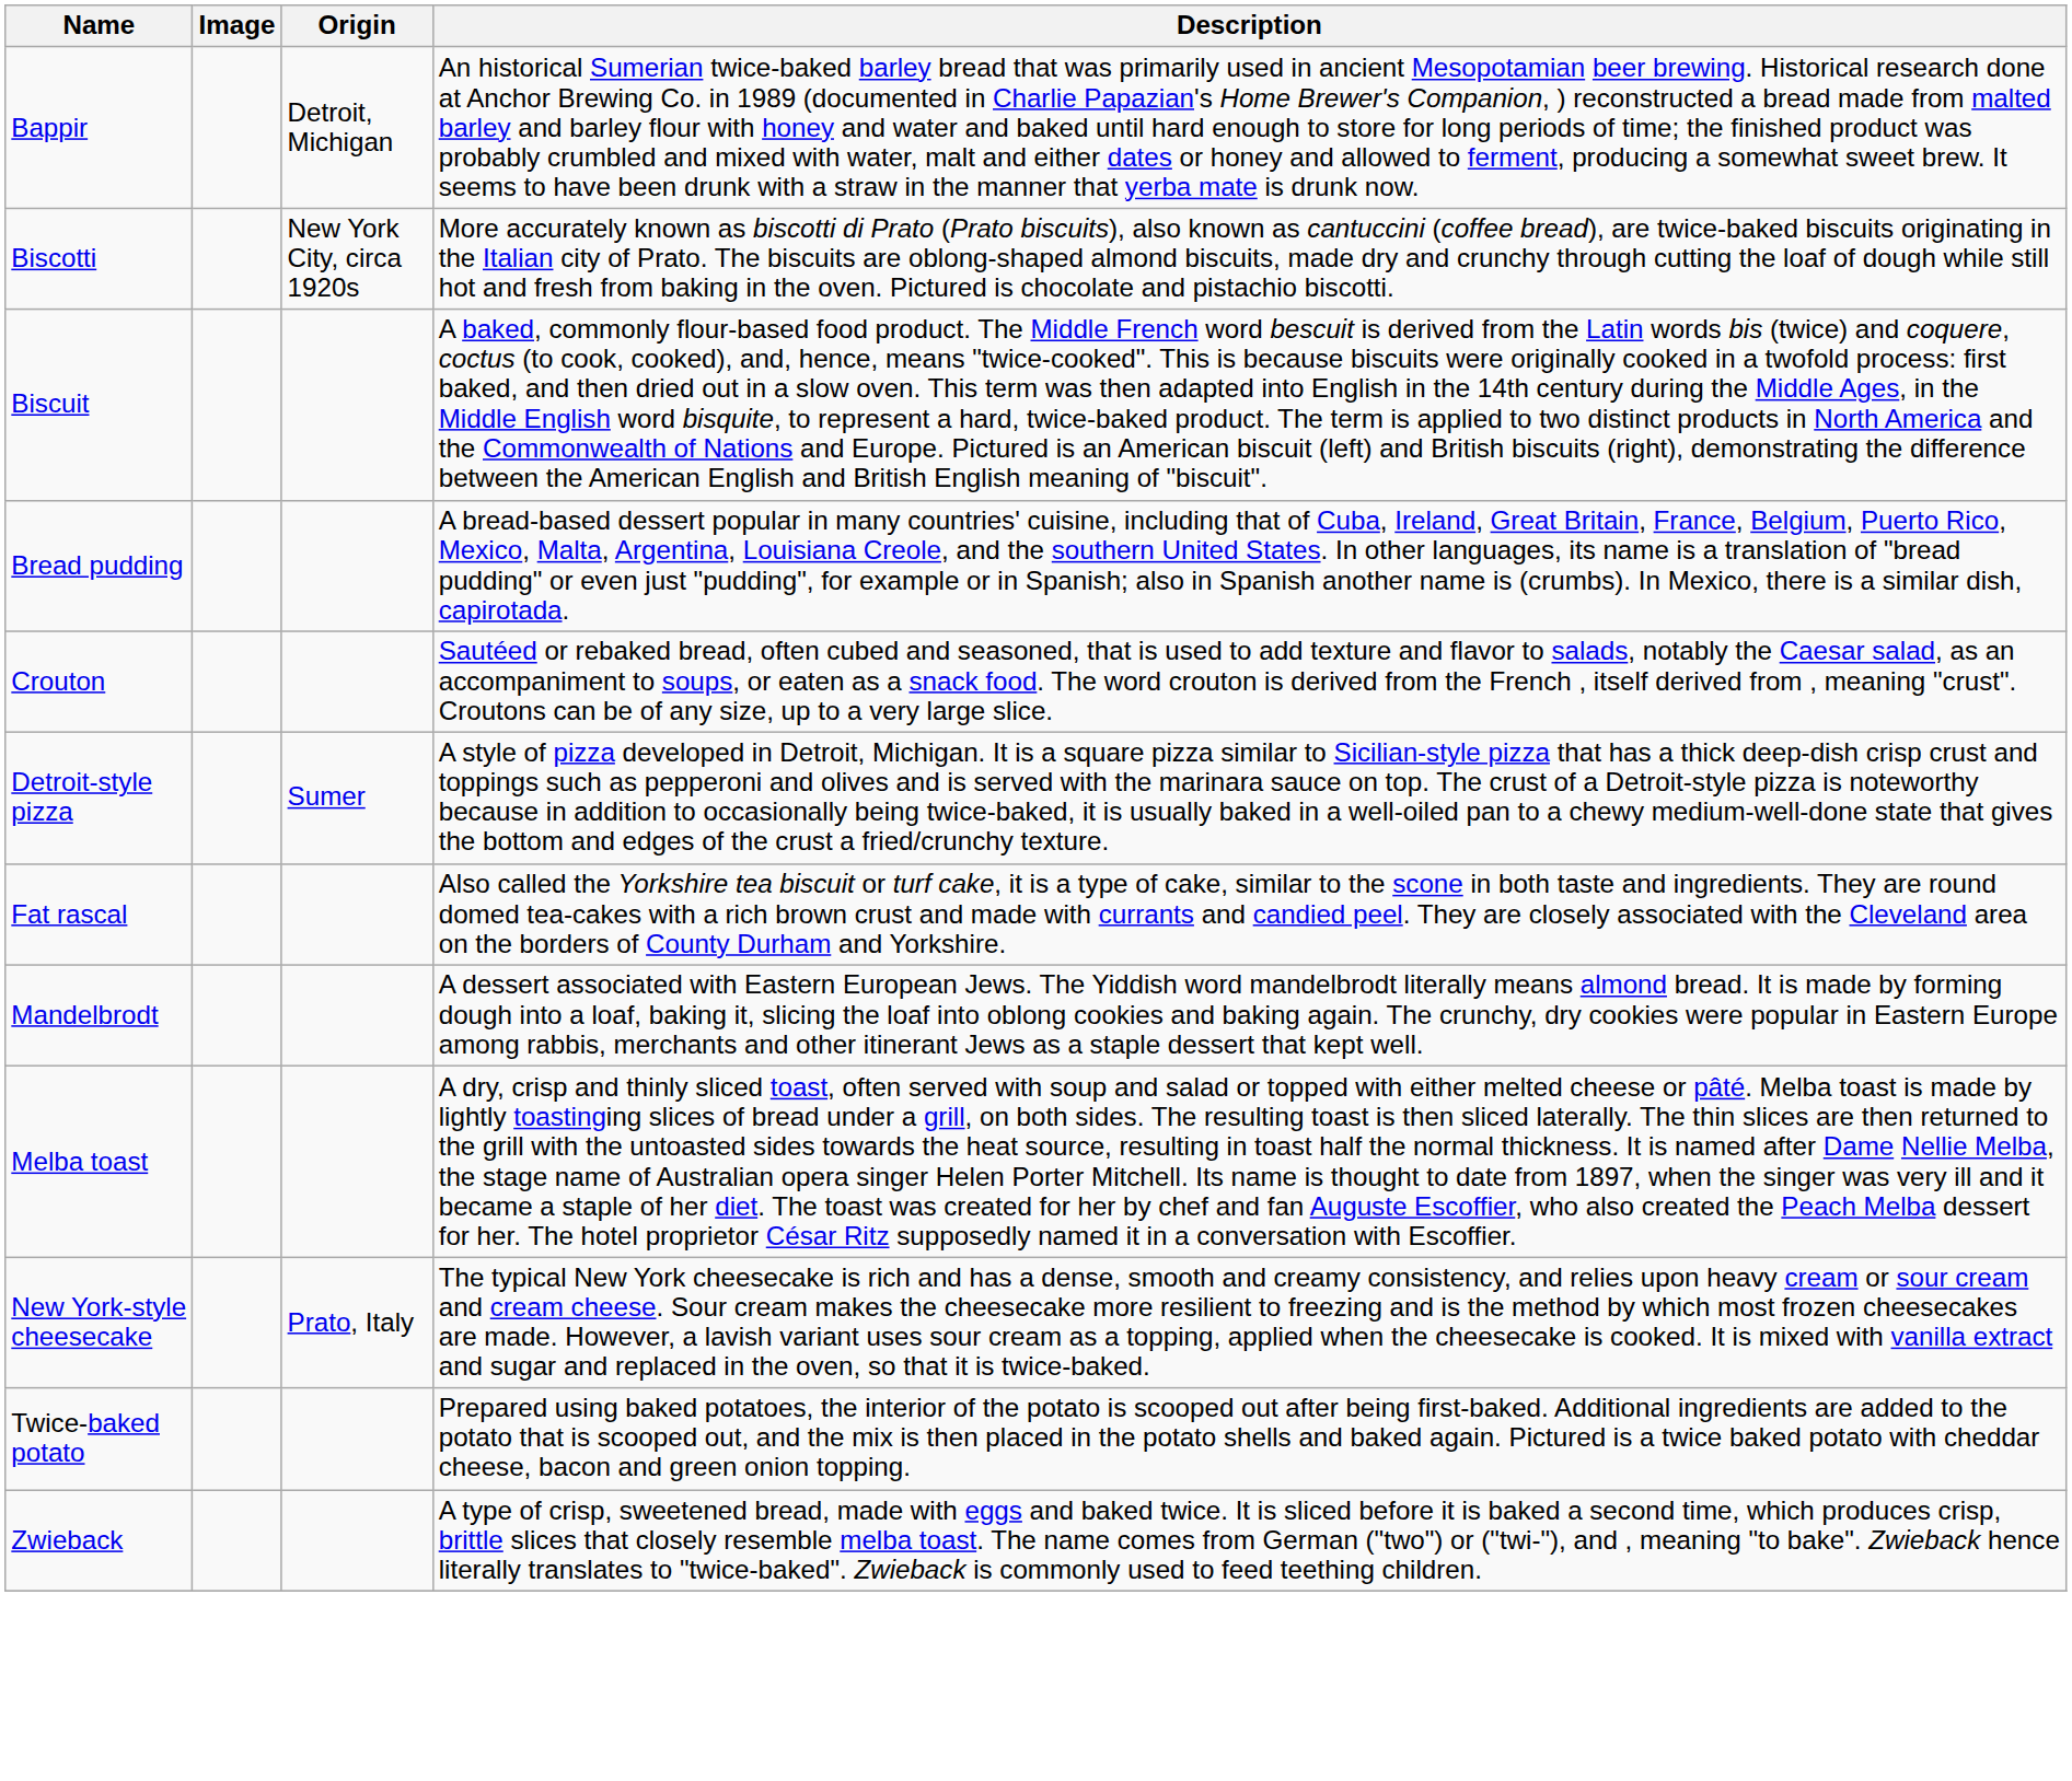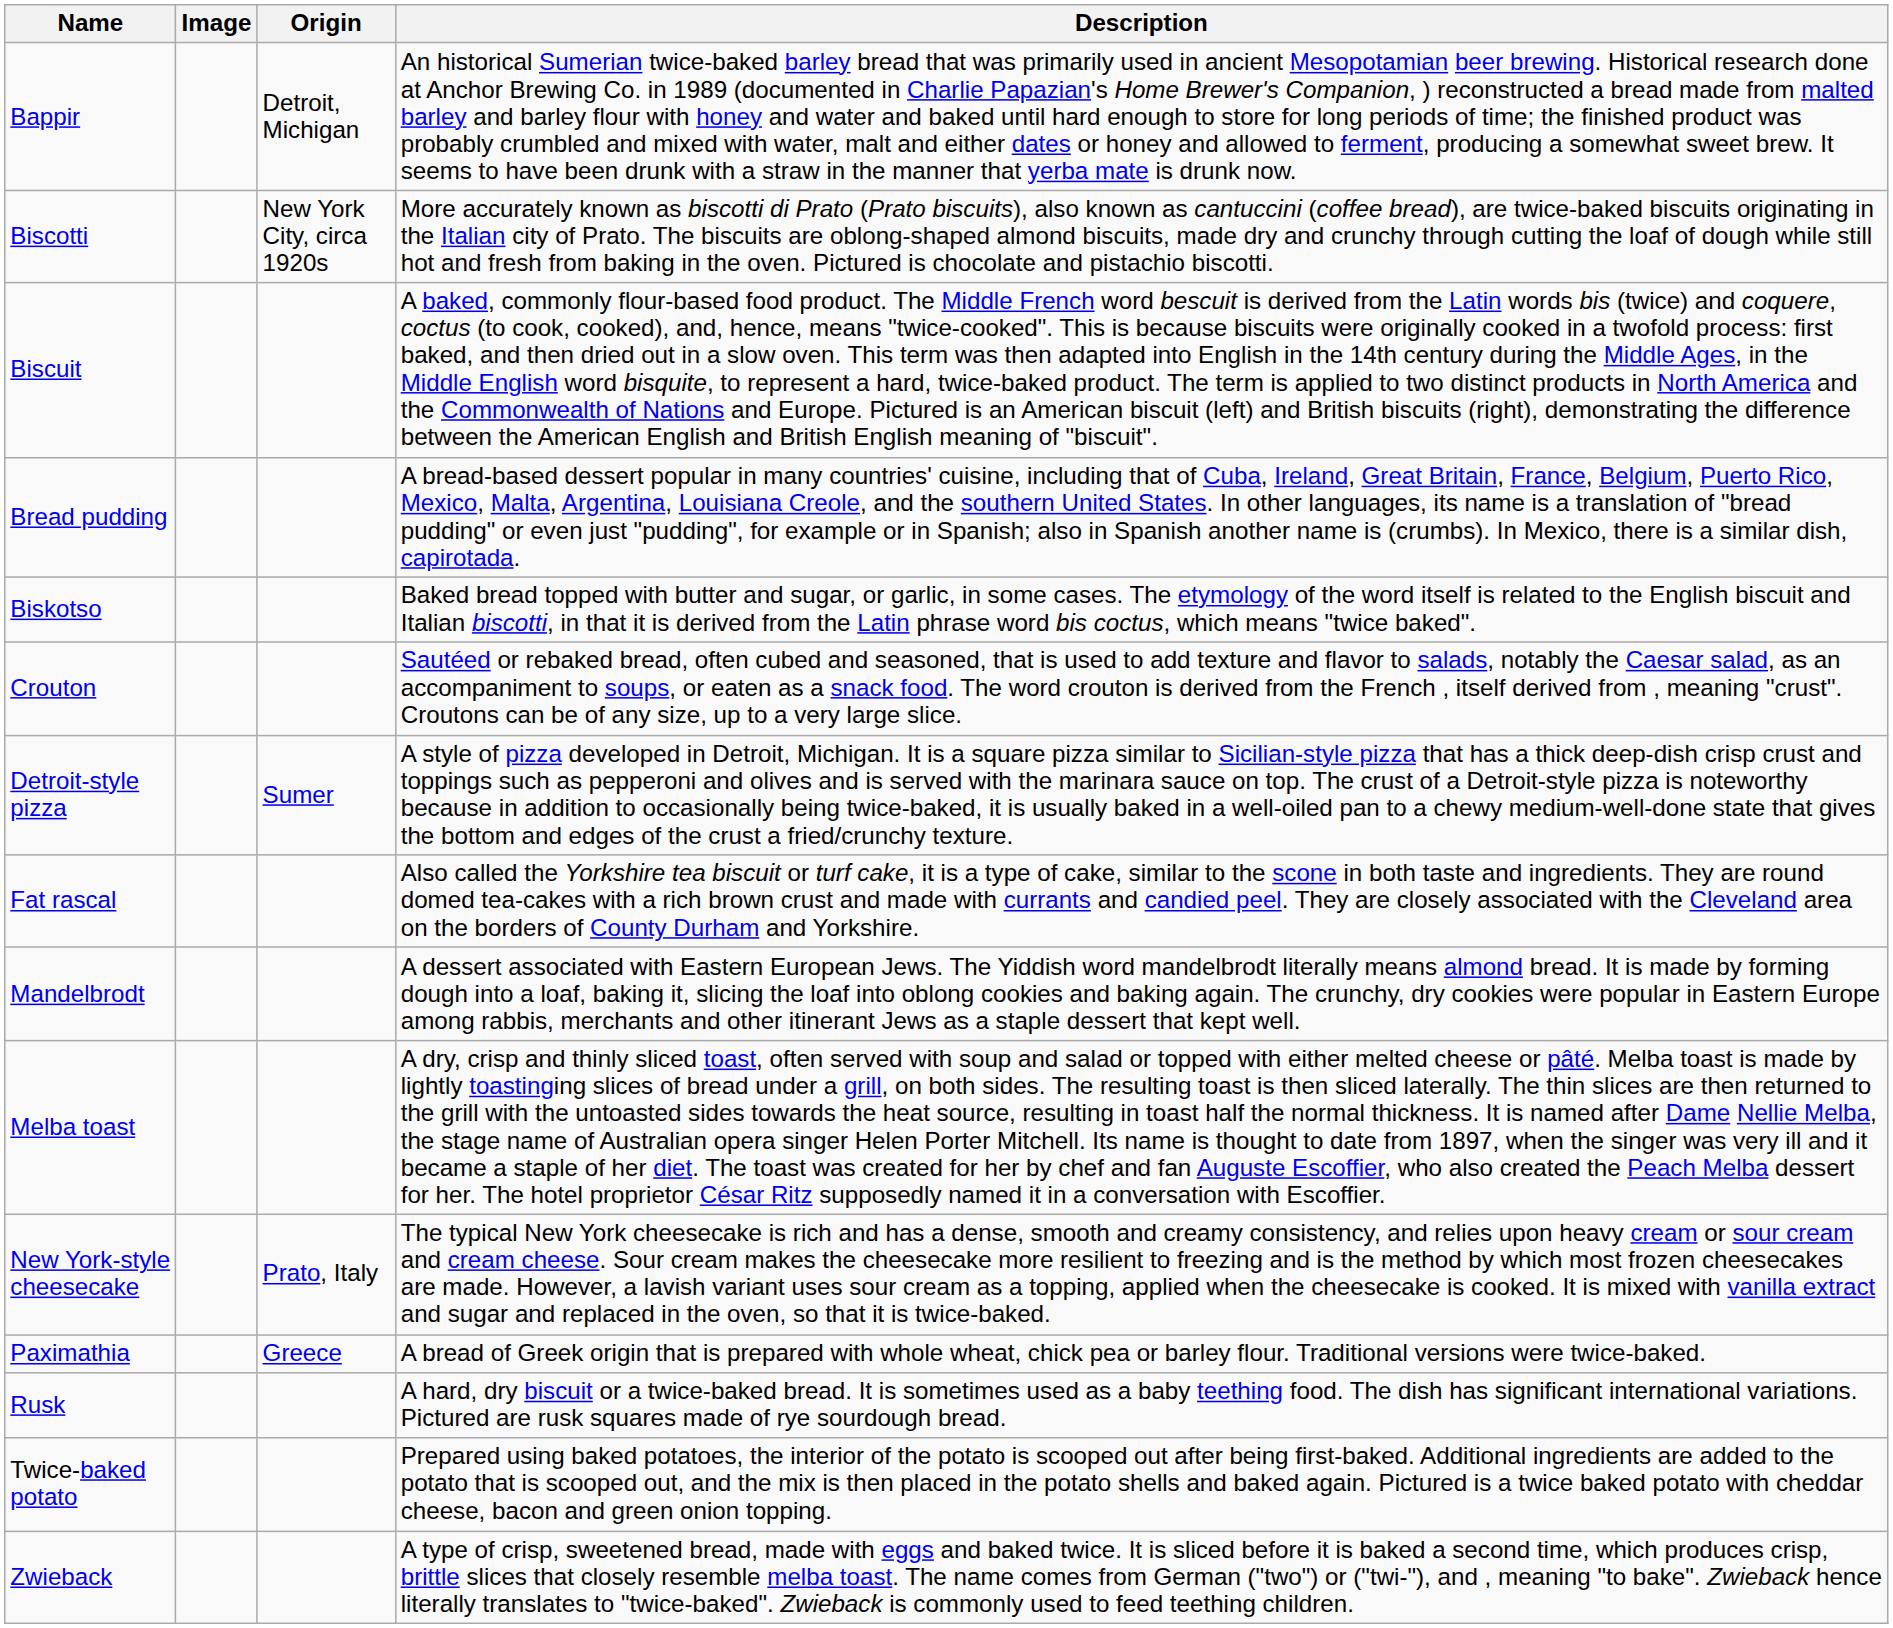+ row: Biskotso | Baked bread topped with butter and sugar, or garlic, in some cases. The etymology of the word itself is related to the English biscuit and Italian biscotti, in that it is derived from the Latin phrase word bis coctus, which means "twice baked".
+ row: Paximathia | Greece | A bread of Greek origin that is prepared with whole wheat, chick pea or barley flour. Traditional versions were twice-baked.
+ row: Rusk | A hard, dry biscuit or a twice-baked bread. It is sometimes used as a baby teething food. The dish has significant international variations. Pictured are rusk squares made of rye sourdough bread.
